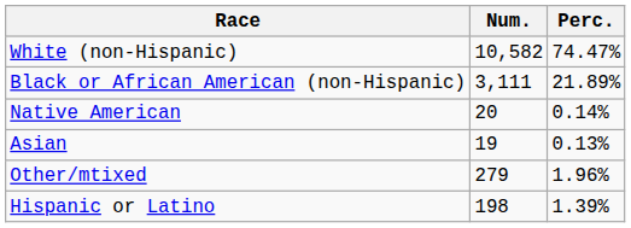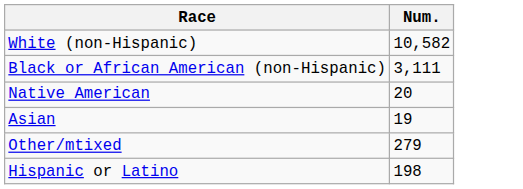- column: Perc. | 74.47% | 21.89% | 0.14% | 0.13% | 1.96% | 1.39%
